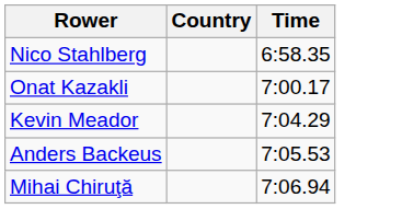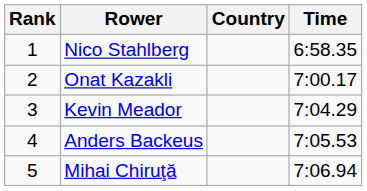+ column: Rank | 1 | 2 | 3 | 4 | 5
